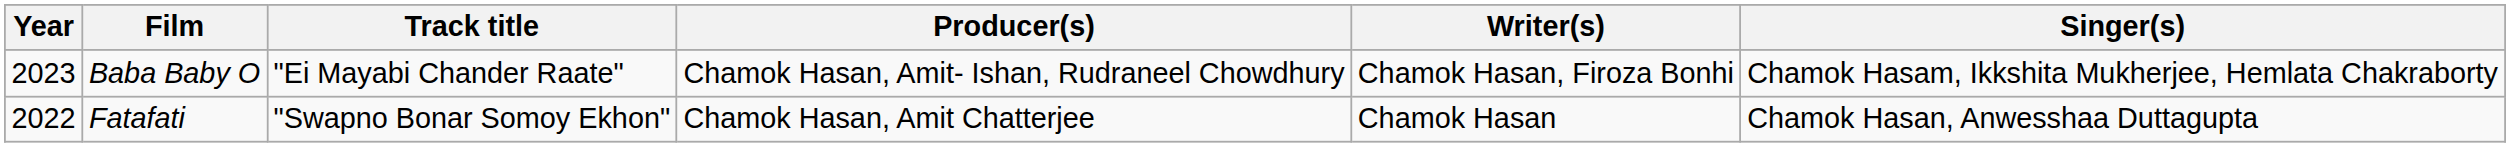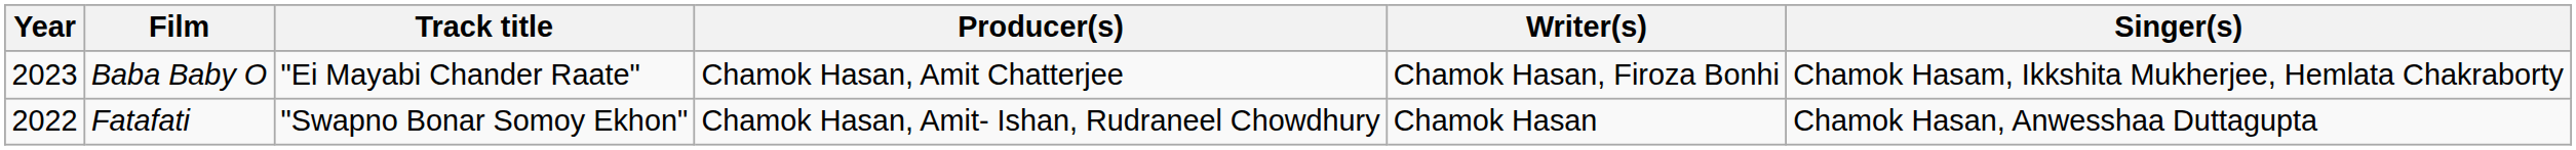Baba Baby O | Producer(s): Chamok Hasan, Amit- Ishan, Rudraneel Chowdhury -> Chamok Hasan, Amit Chatterjee
Fatafati | Producer(s): Chamok Hasan, Amit Chatterjee -> Chamok Hasan, Amit- Ishan, Rudraneel Chowdhury
